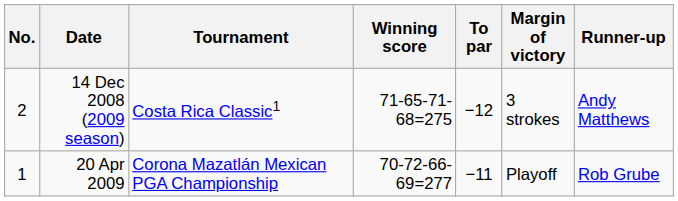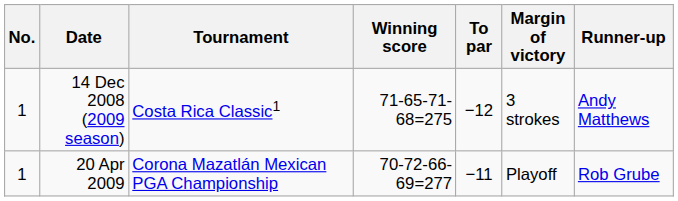14 Dec 2008 (2009 season) | No.: 2 -> 1
